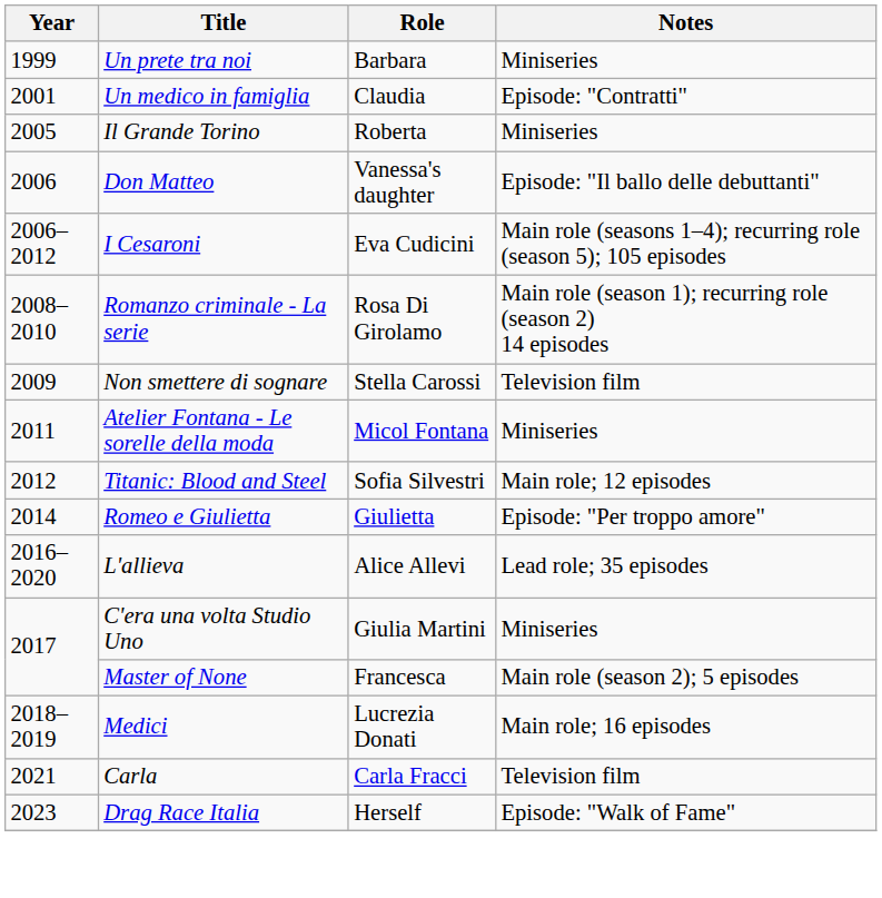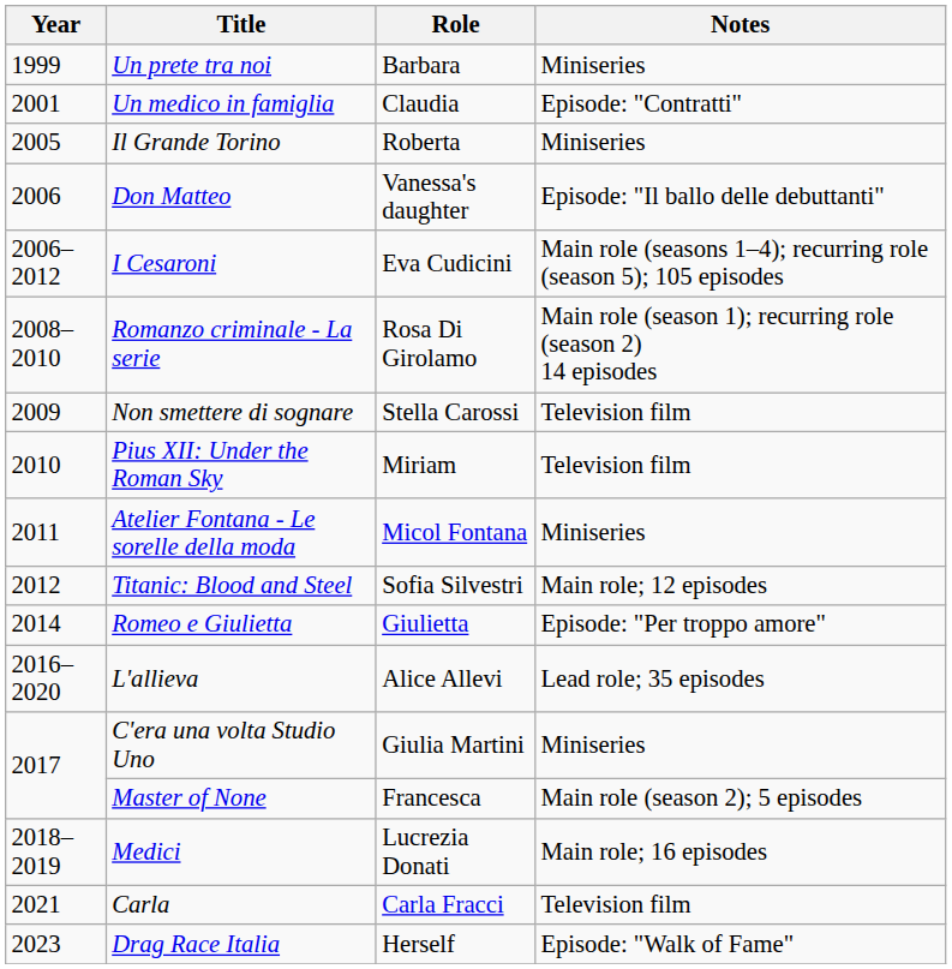+ row: 2010 | Pius XII: Under the Roman Sky | Miriam | Television film
